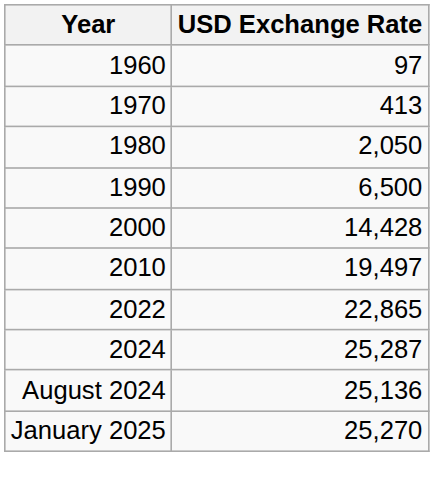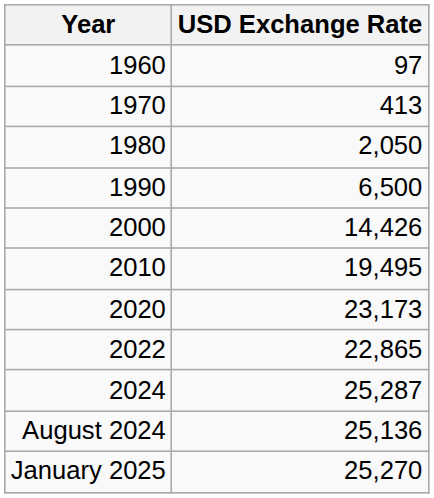2000 | USD Exchange Rate: 14,428 -> 14,426
2010 | USD Exchange Rate: 19,497 -> 19,495
+ row: 2020 | 23,173
